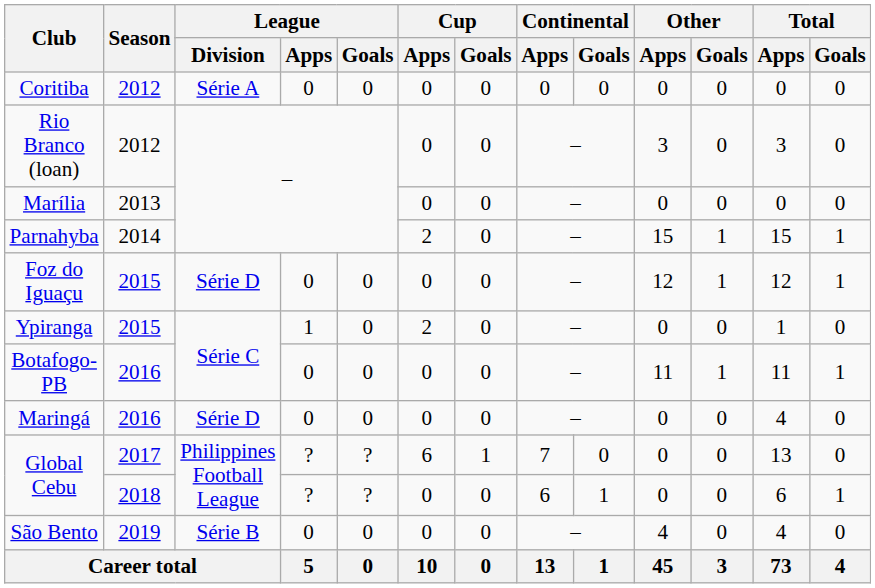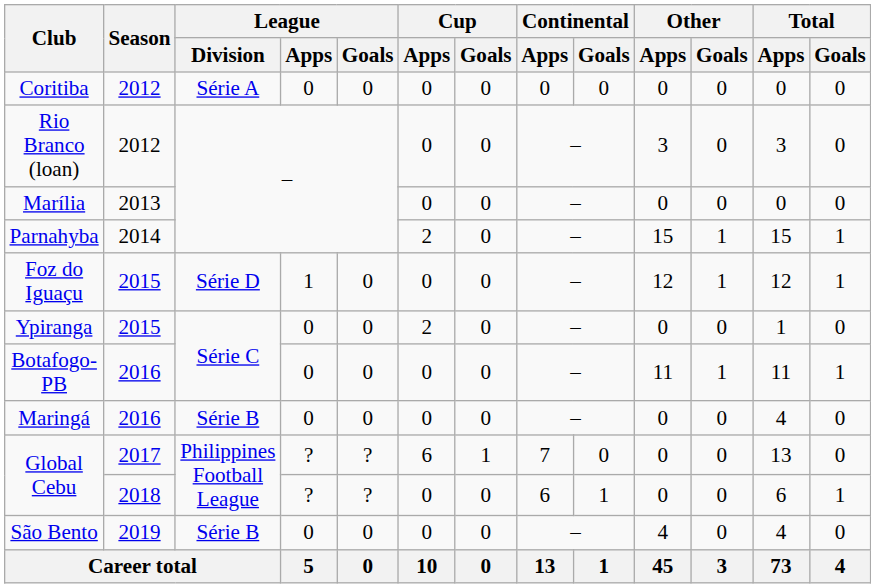Foz do Iguaçu | League / Apps: 0 -> 1
Ypiranga | League / Apps: 1 -> 0
Maringá | League / Division: Série D -> Série B
